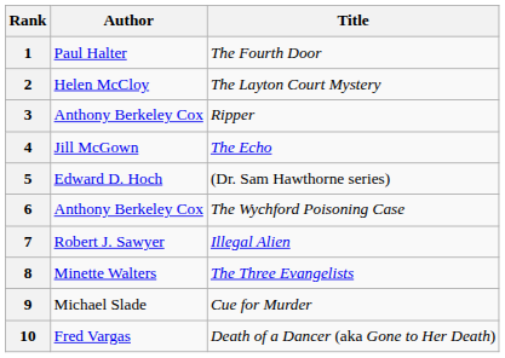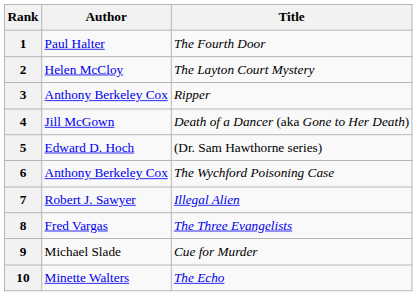4 | Title: The Echo -> Death of a Dancer (aka Gone to Her Death)
8 | Author: Minette Walters -> Fred Vargas
10 | Author: Fred Vargas -> Minette Walters
10 | Title: Death of a Dancer (aka Gone to Her Death) -> The Echo
